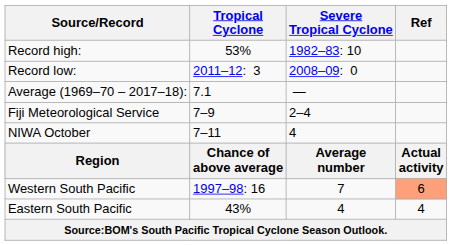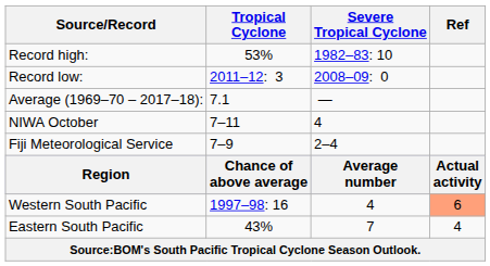rows swapped: NIWA October <-> Fiji Meteorological Service
Western South Pacific | Severe Tropical Cyclone: 7 -> 4
Eastern South Pacific | Severe Tropical Cyclone: 4 -> 7
